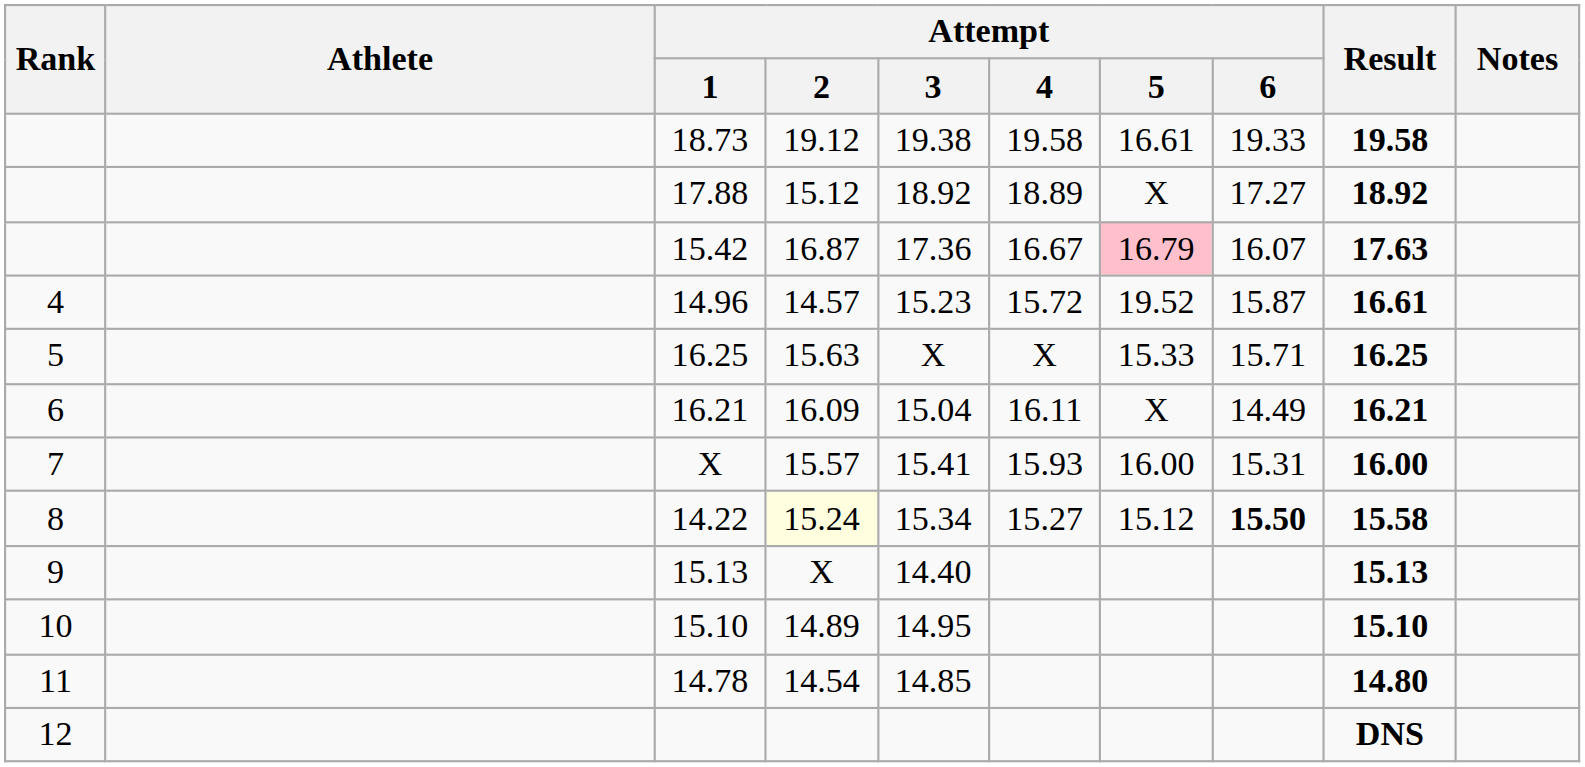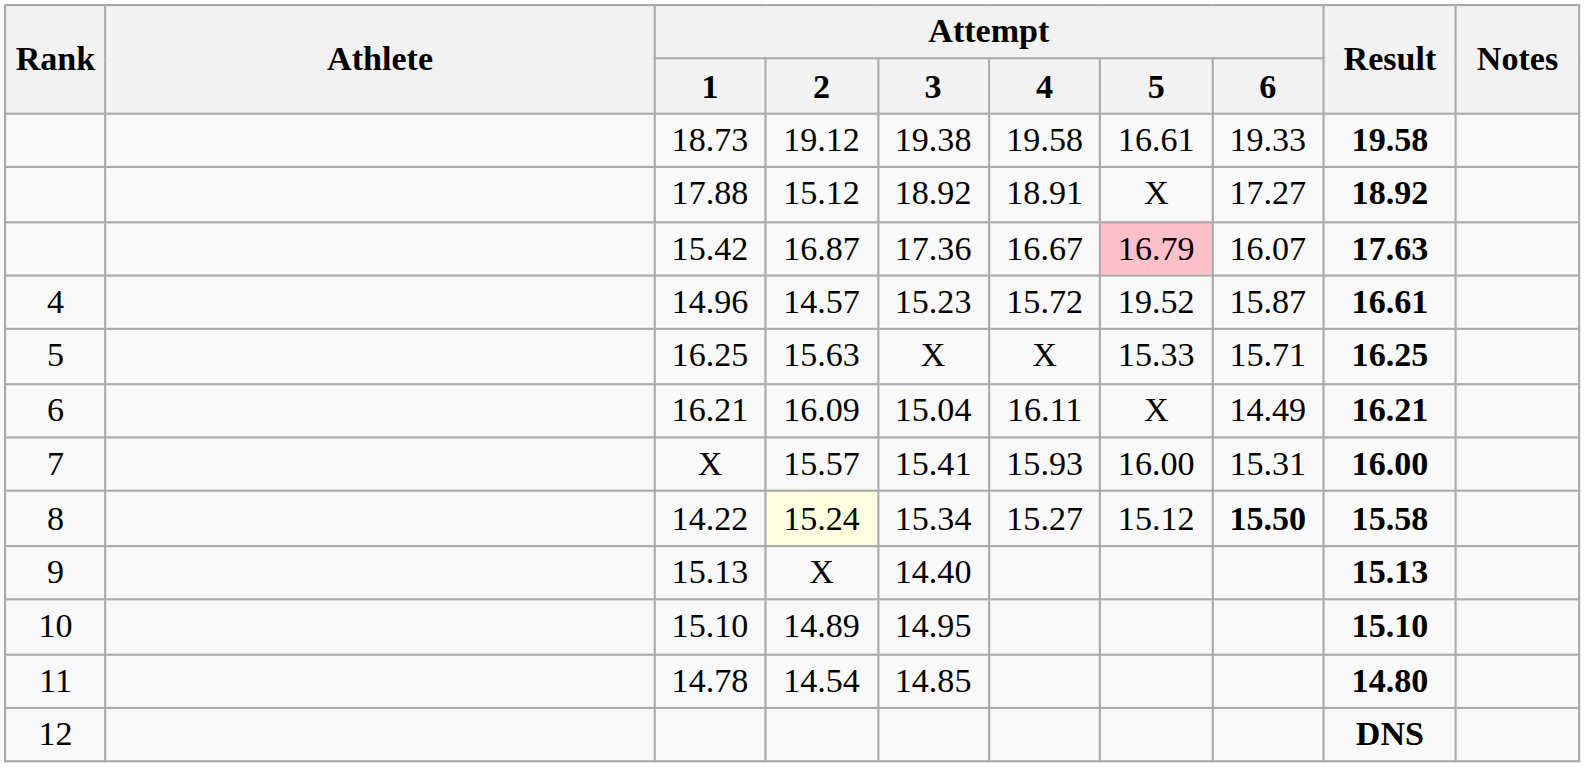17.88 | Attempt / 4: 18.89 -> 18.91
